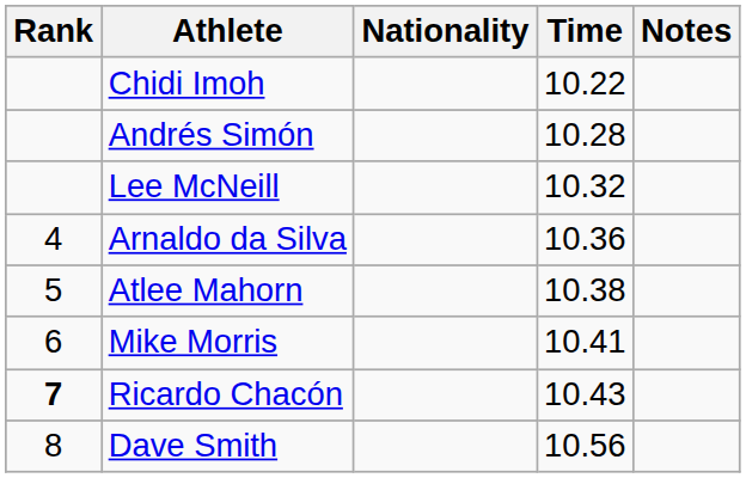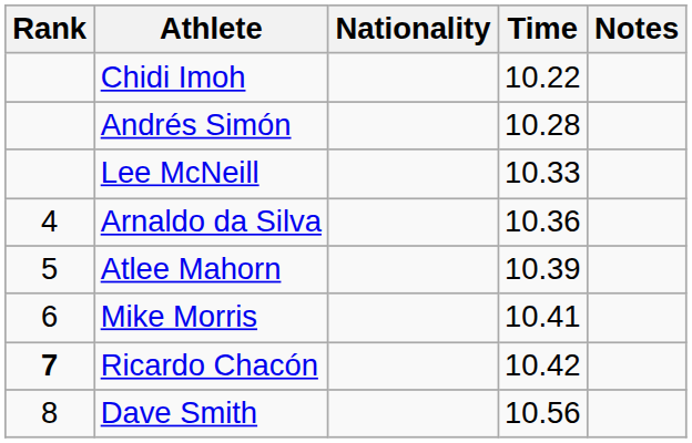Lee McNeill | Time: 10.32 -> 10.33
Atlee Mahorn | Time: 10.38 -> 10.39
Ricardo Chacón | Time: 10.43 -> 10.42
